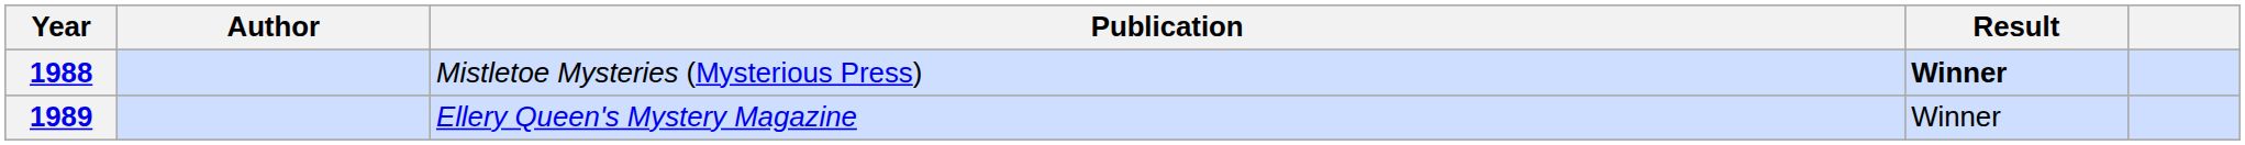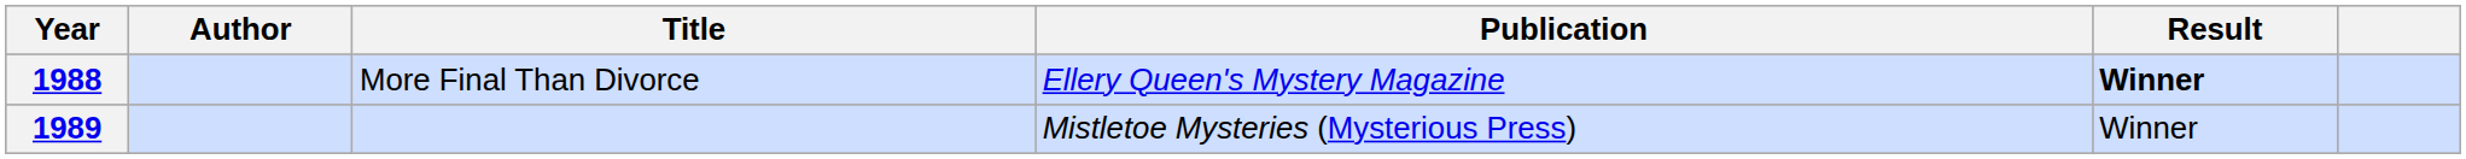+ column: Title | More Final Than Divorce
1988 | Publication: Mistletoe Mysteries (Mysterious Press) -> Ellery Queen's Mystery Magazine
1989 | Publication: Ellery Queen's Mystery Magazine -> Mistletoe Mysteries (Mysterious Press)
